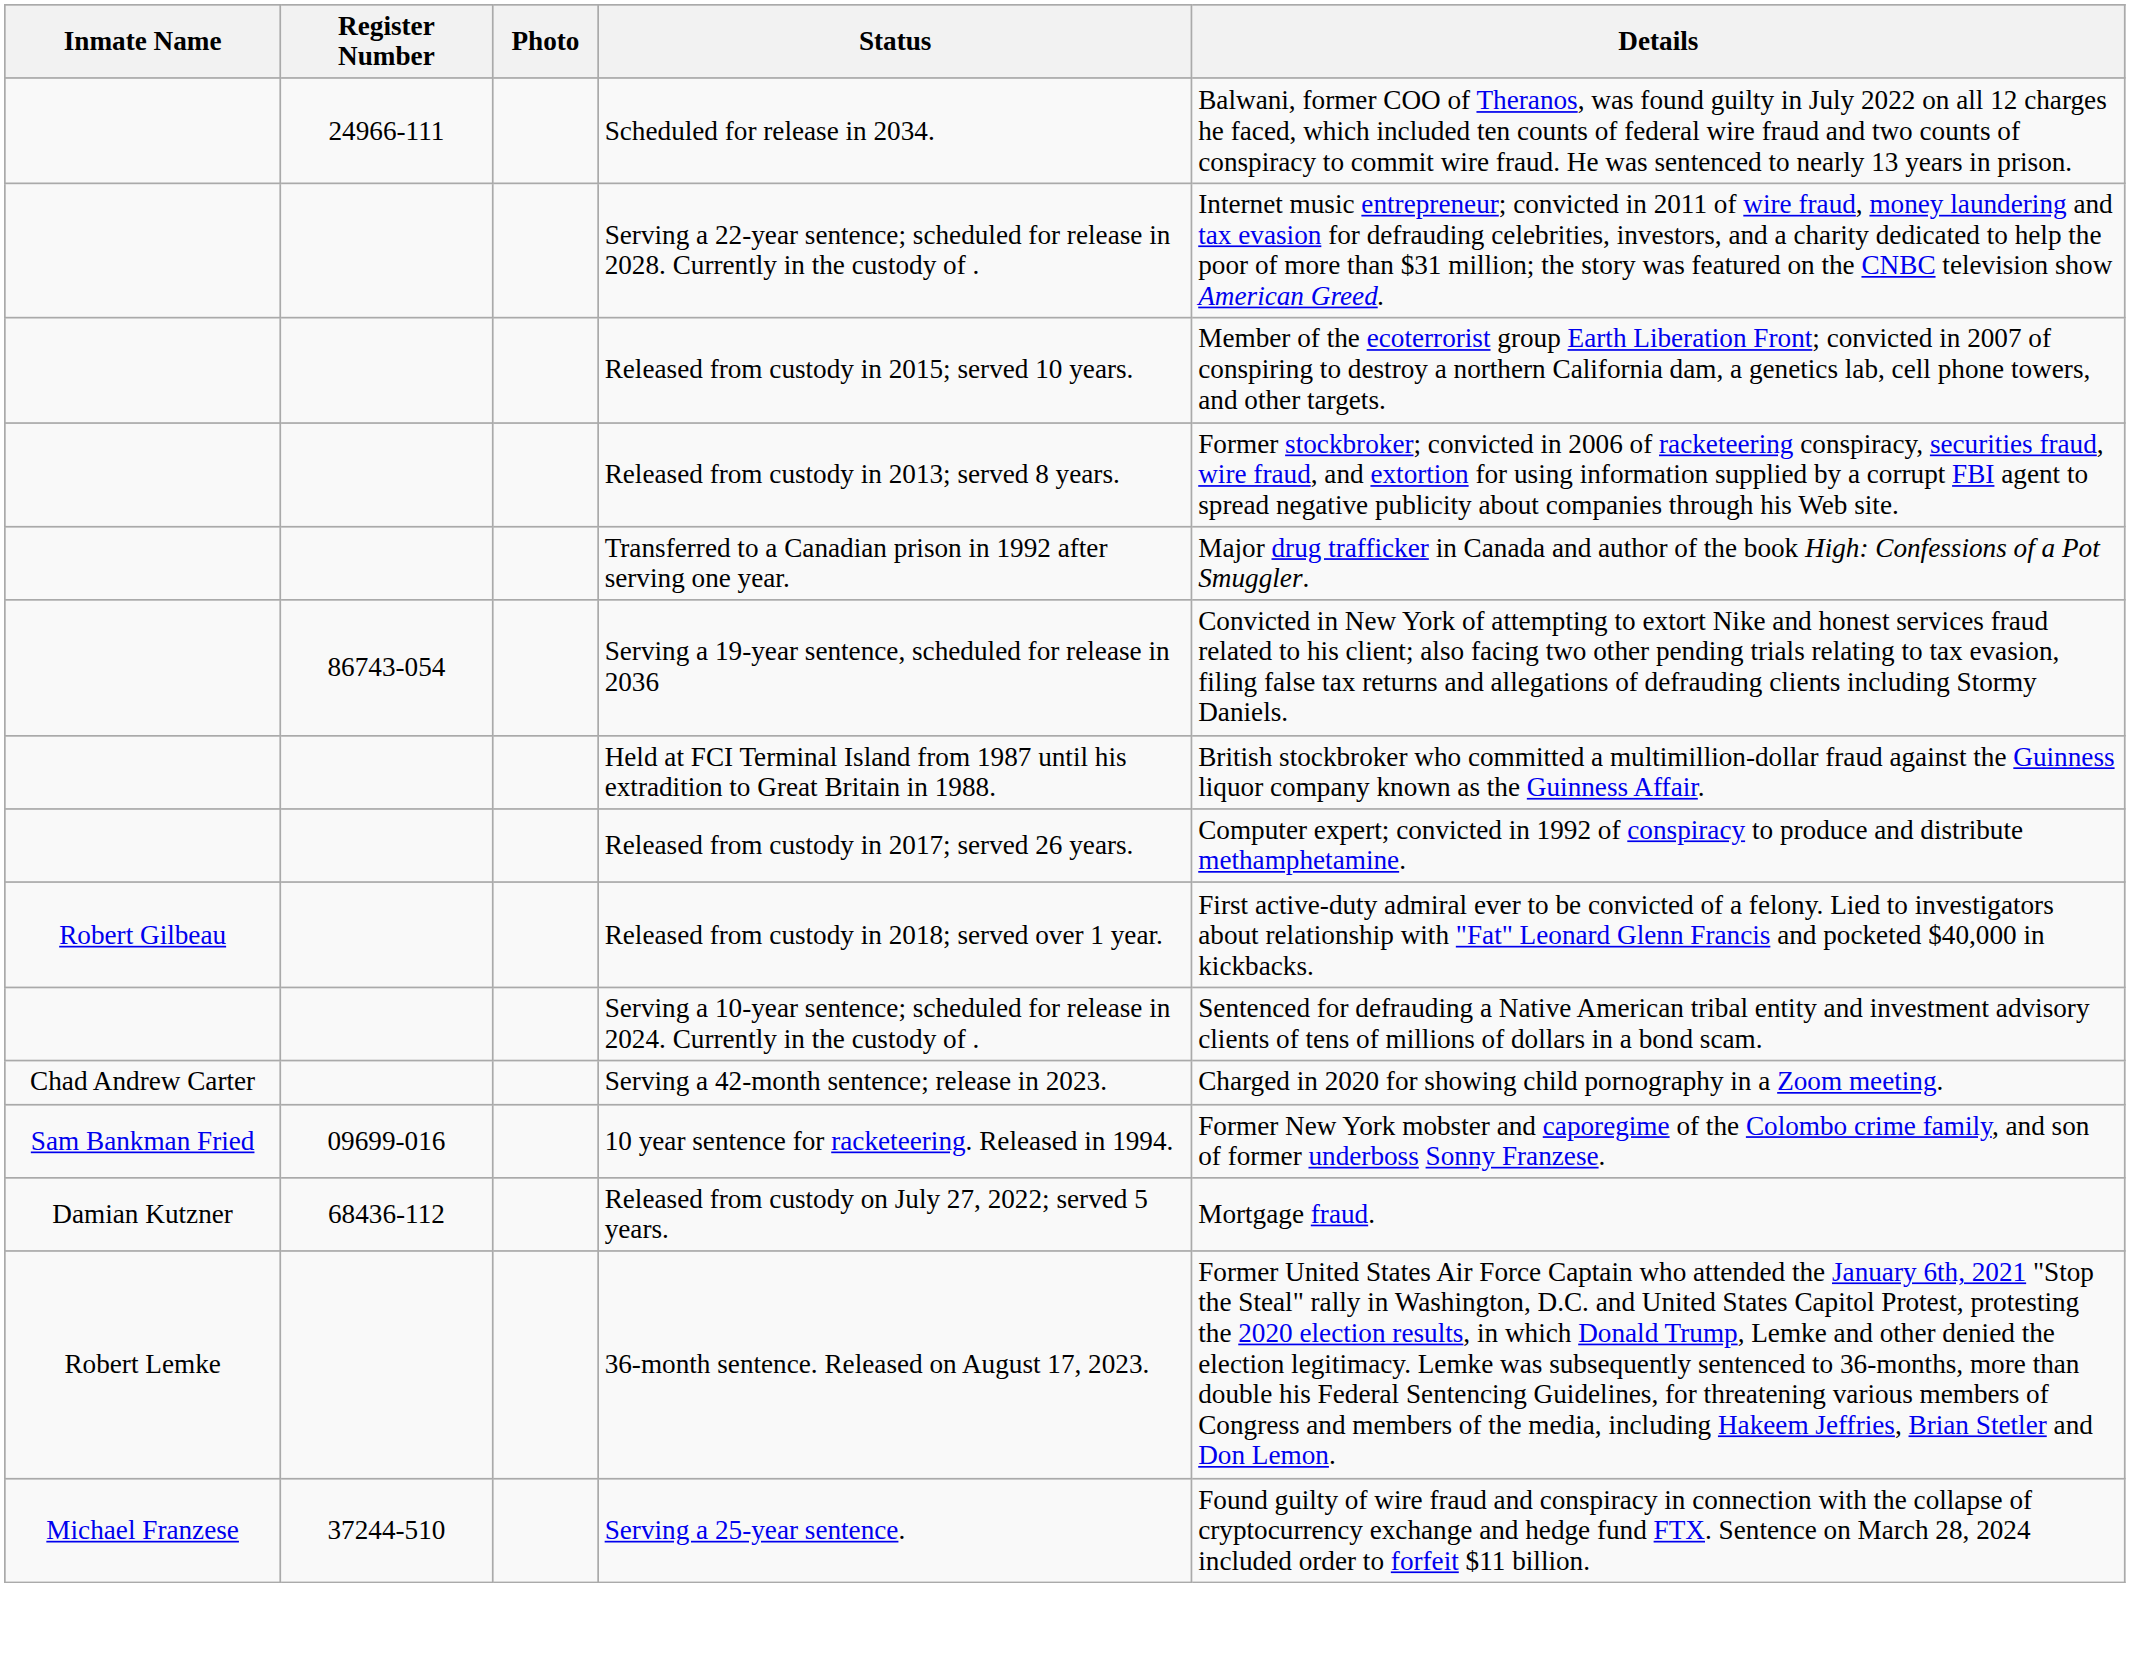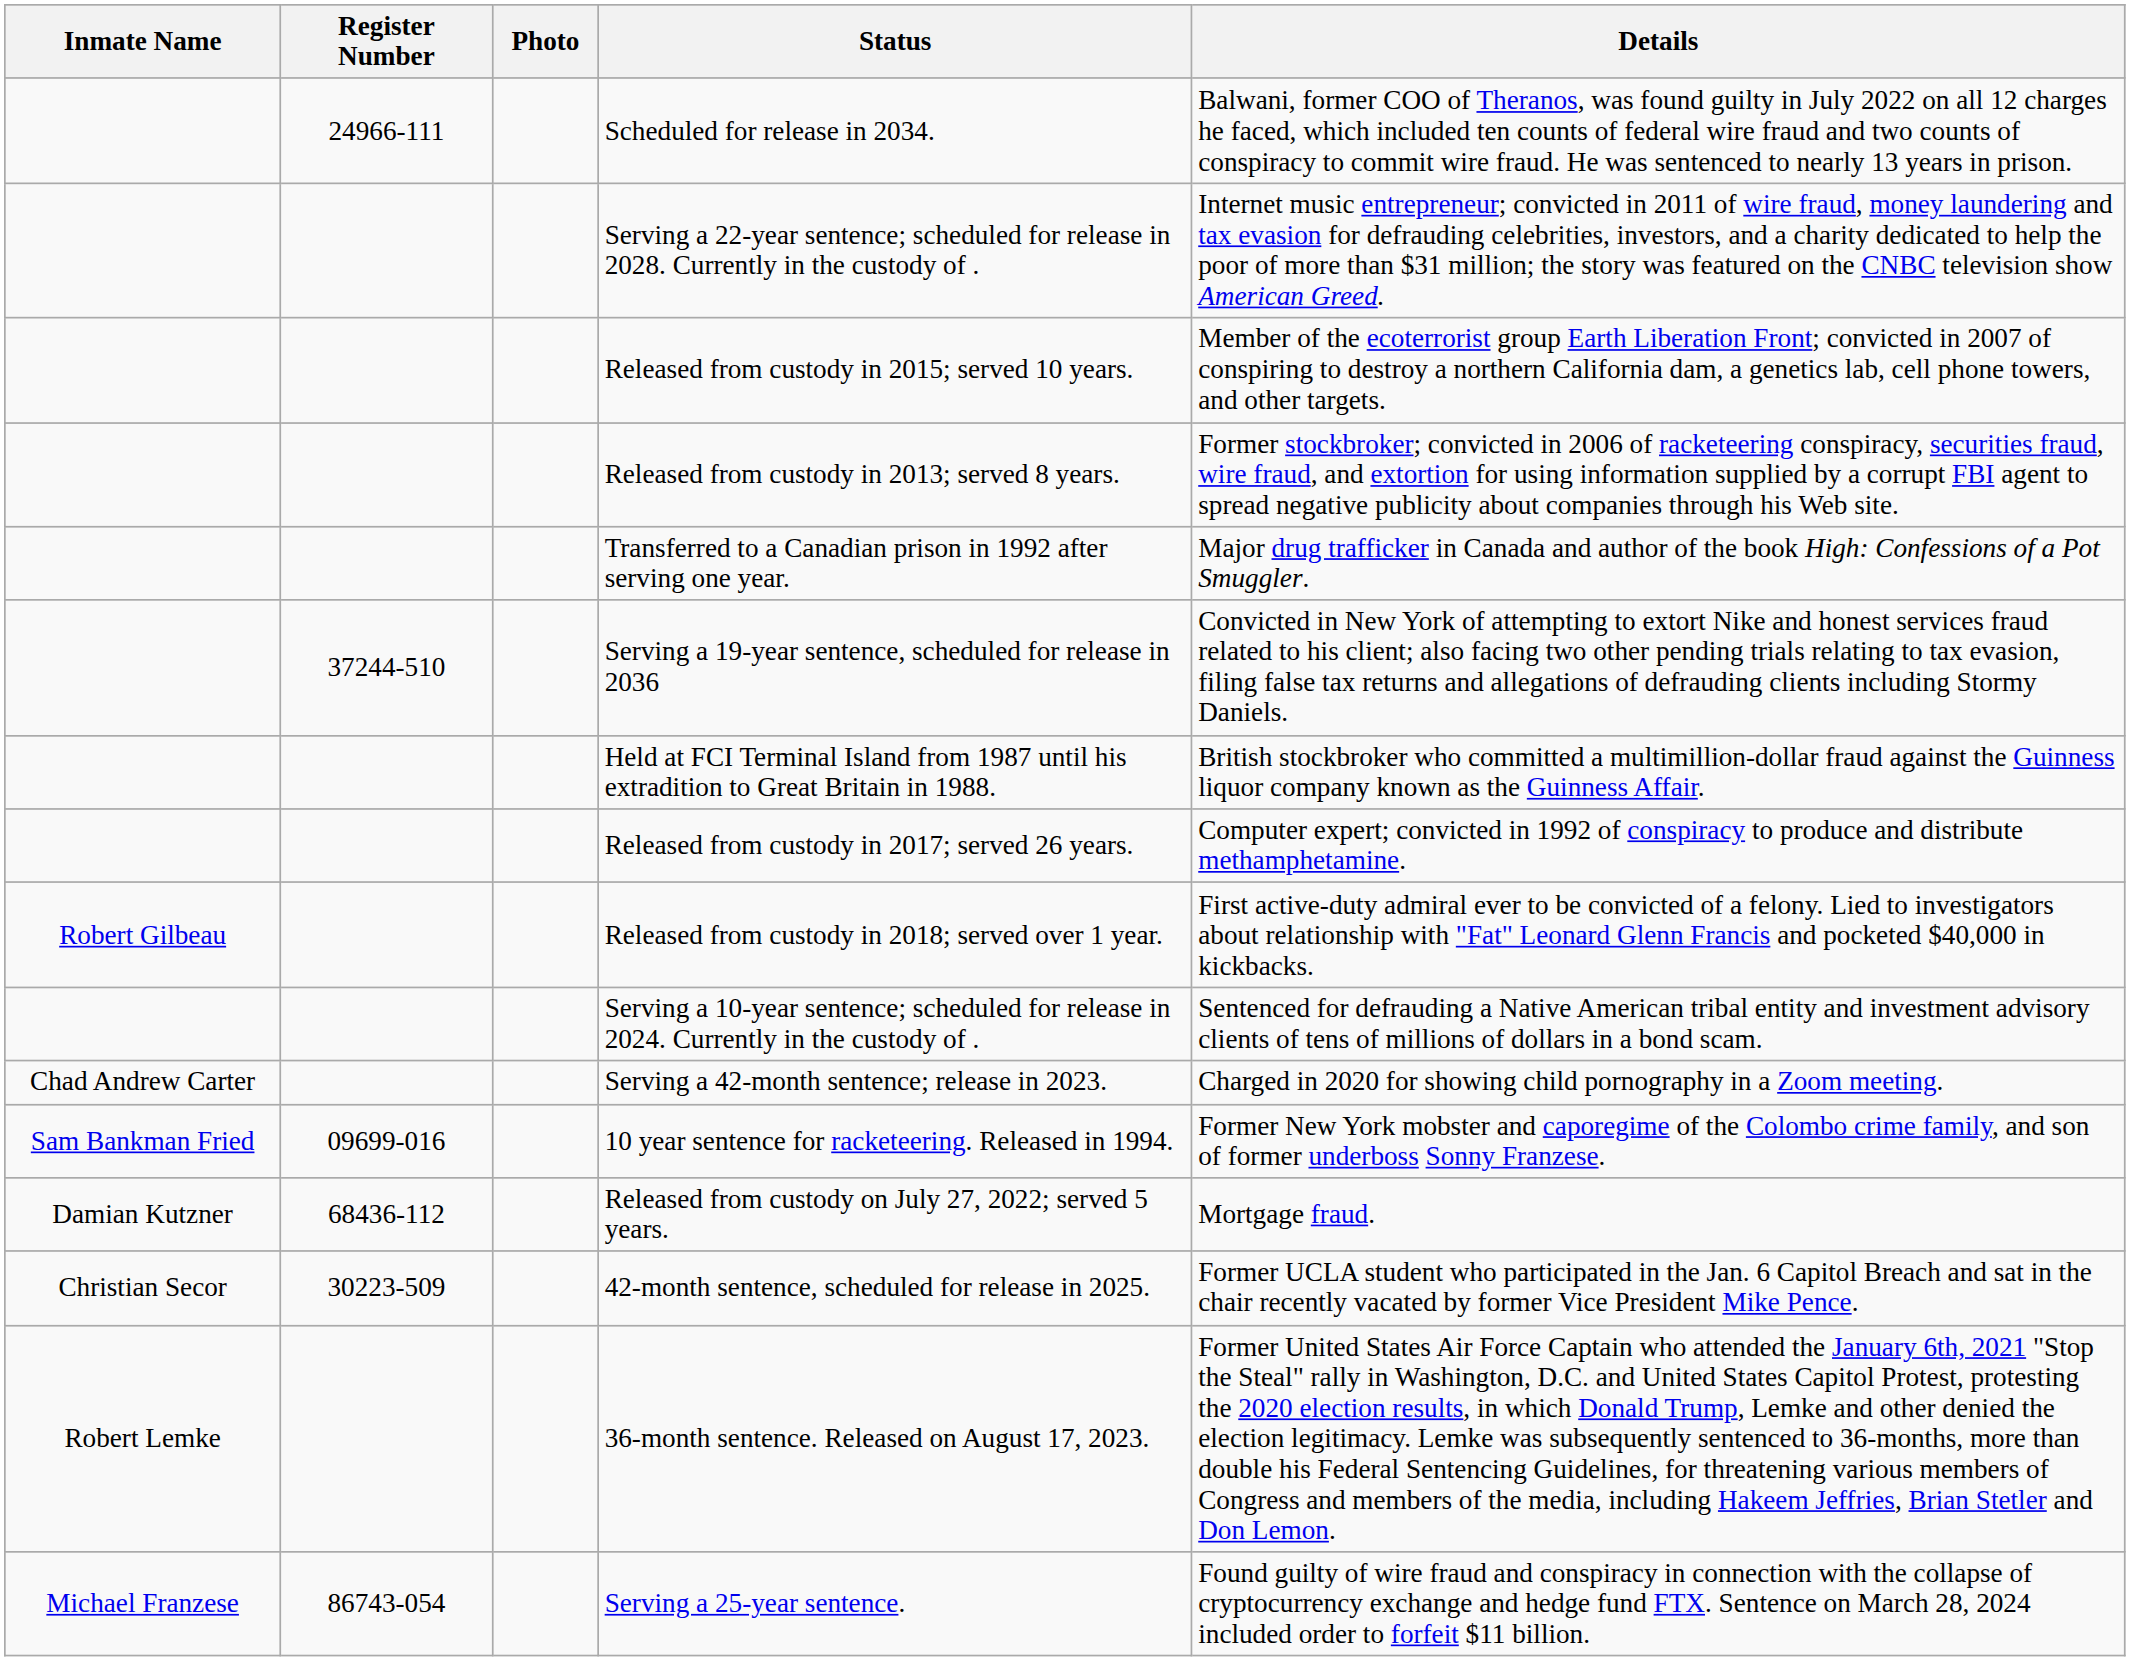Serving a 19-year sentence, scheduled for release in 2036 | Register Number: 86743-054 -> 37244-510
+ row: Christian Secor | 30223-509 | 42-month sentence, scheduled for release in 2025. | Former UCLA student who participated in the Jan. 6 Capitol Breach and sat in the chair recently vacated by former Vice President Mike Pence.
Serving a 25-year sentence. | Register Number: 37244-510 -> 86743-054
